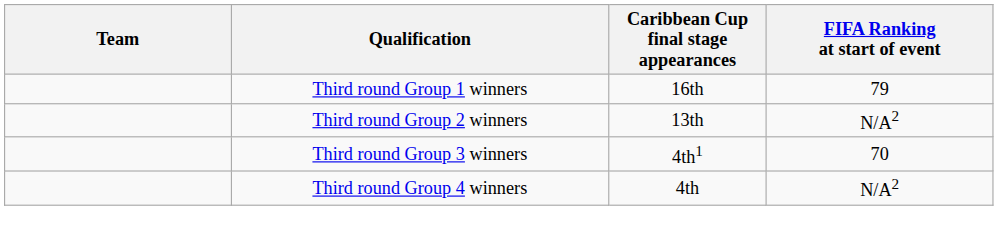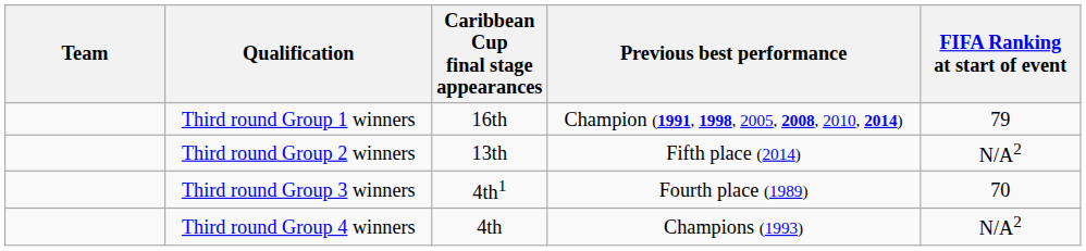+ column: Previous best performance | Champion (1991, 1998, 2005, 2008, 2010, 2014) | Fifth place (2014) | Fourth place (1989) | Champions (1993)
